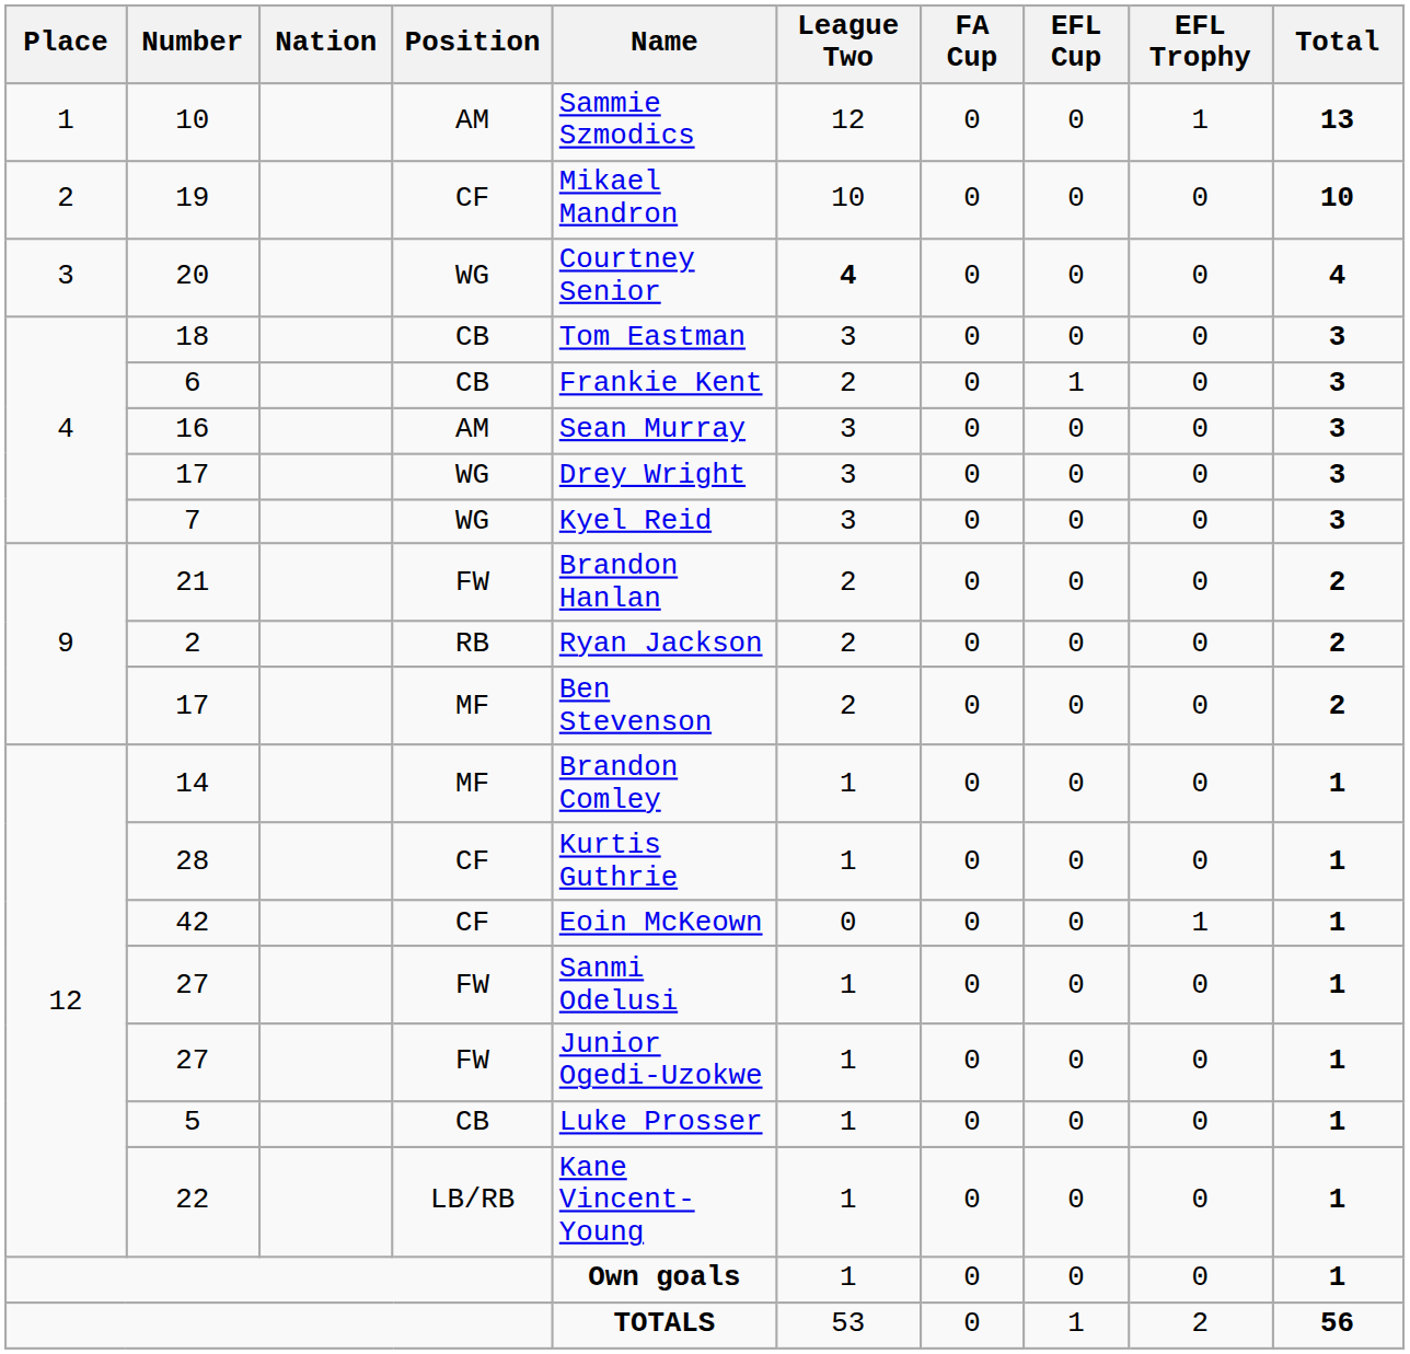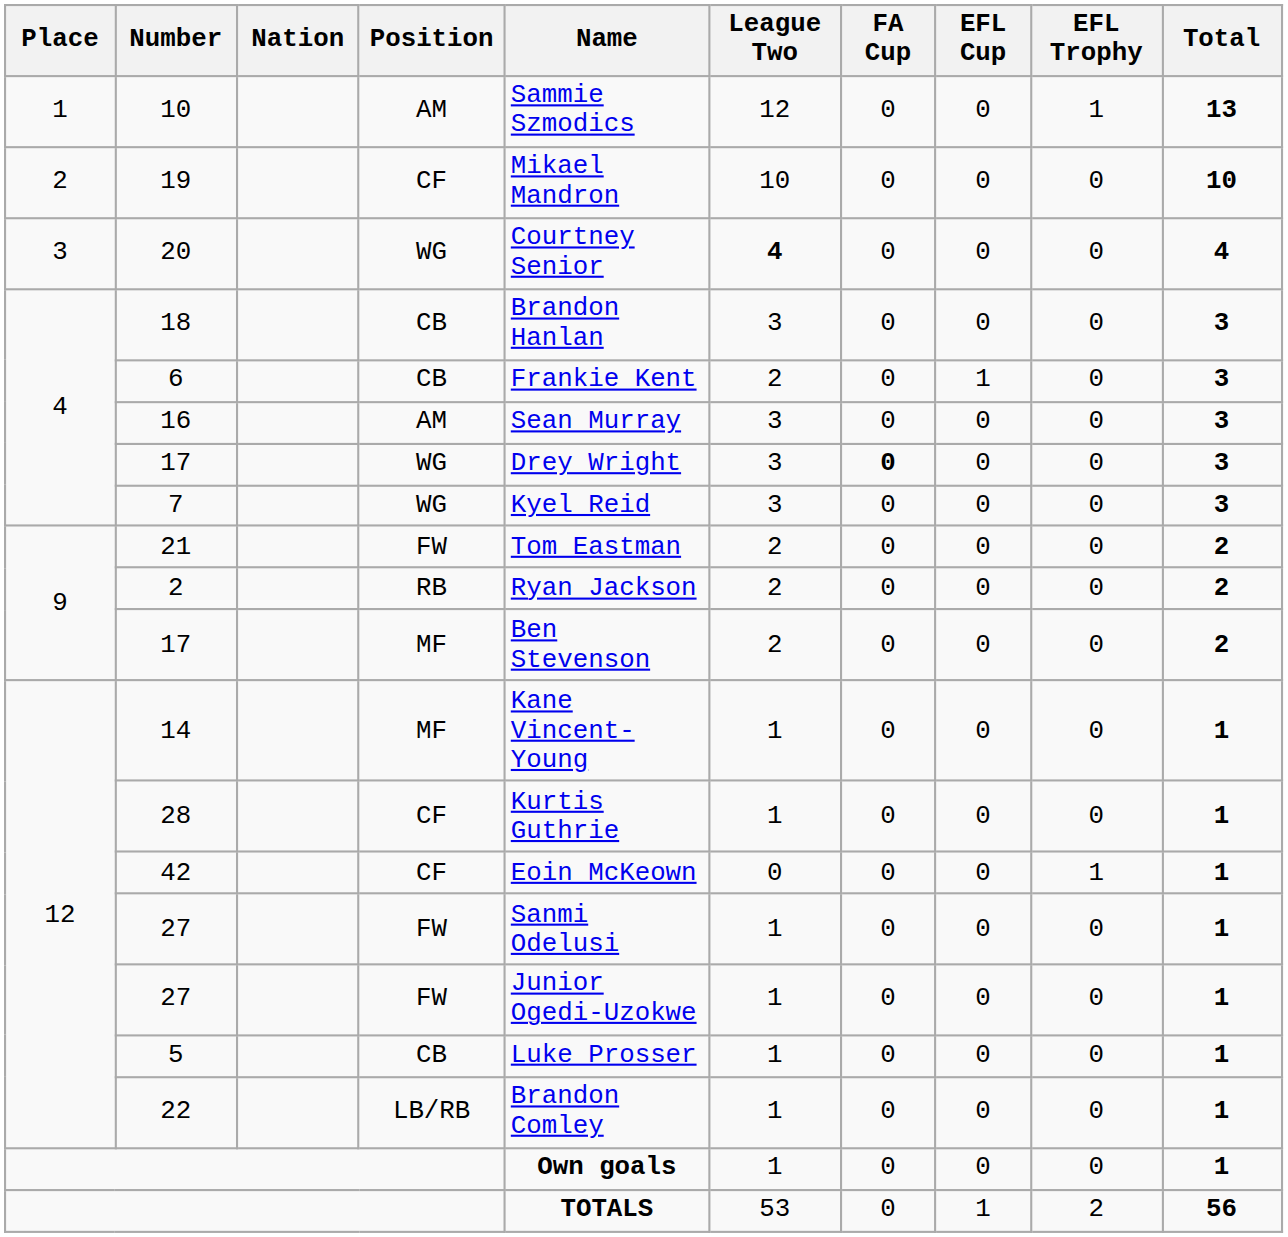18 | Name: Tom Eastman -> Brandon Hanlan
17 / WG | FA Cup: normal -> bold
21 | Name: Brandon Hanlan -> Tom Eastman
14 | Name: Brandon Comley -> Kane Vincent-Young
22 | Name: Kane Vincent-Young -> Brandon Comley
